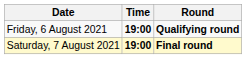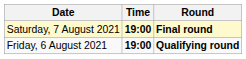rows swapped: Friday, 6 August 2021 <-> Saturday, 7 August 2021
